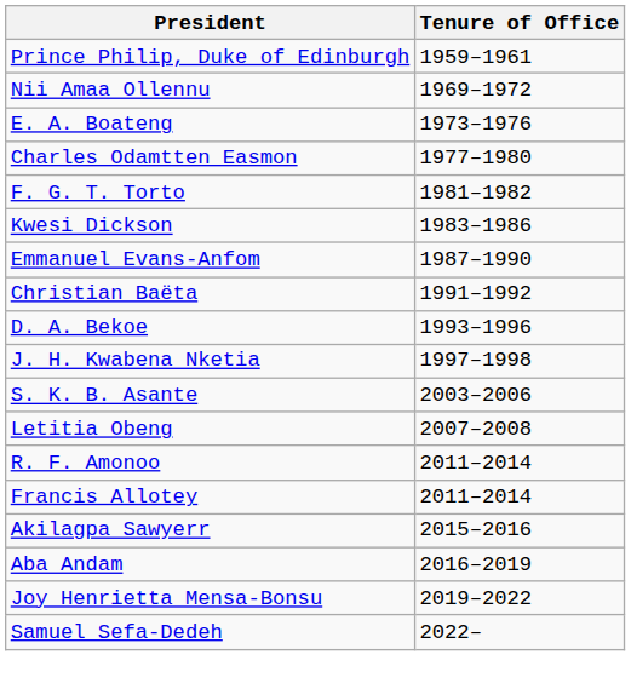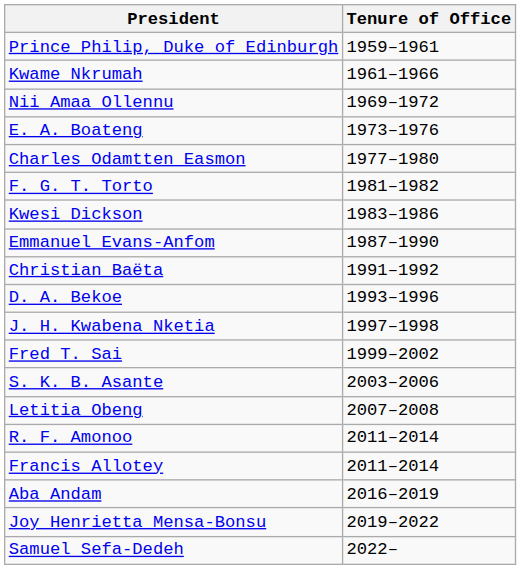+ row: Kwame Nkrumah | 1961–1966
+ row: Fred T. Sai | 1999–2002
- row: Akilagpa Sawyerr | 2015–2016
